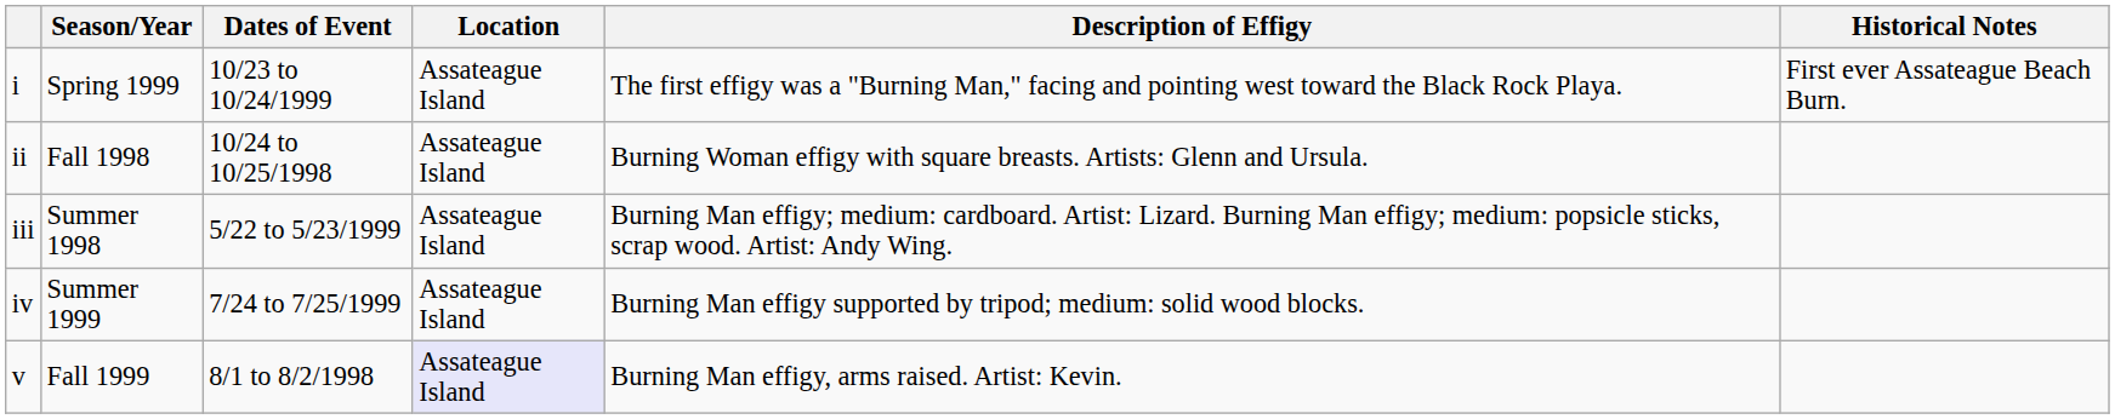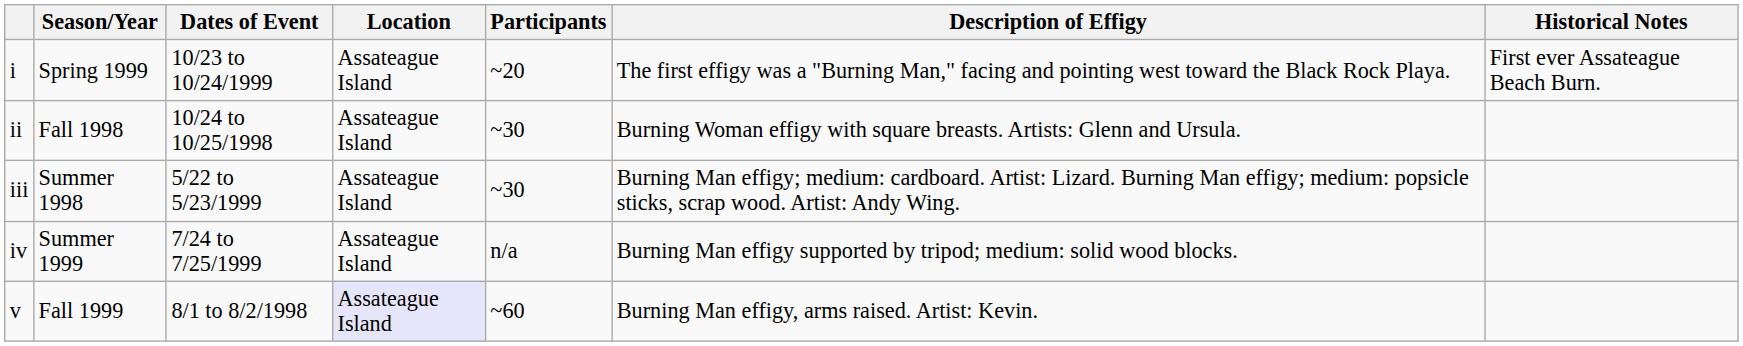+ column: Participants | ~20 | ~30 | ~30 | n/a | ~60
